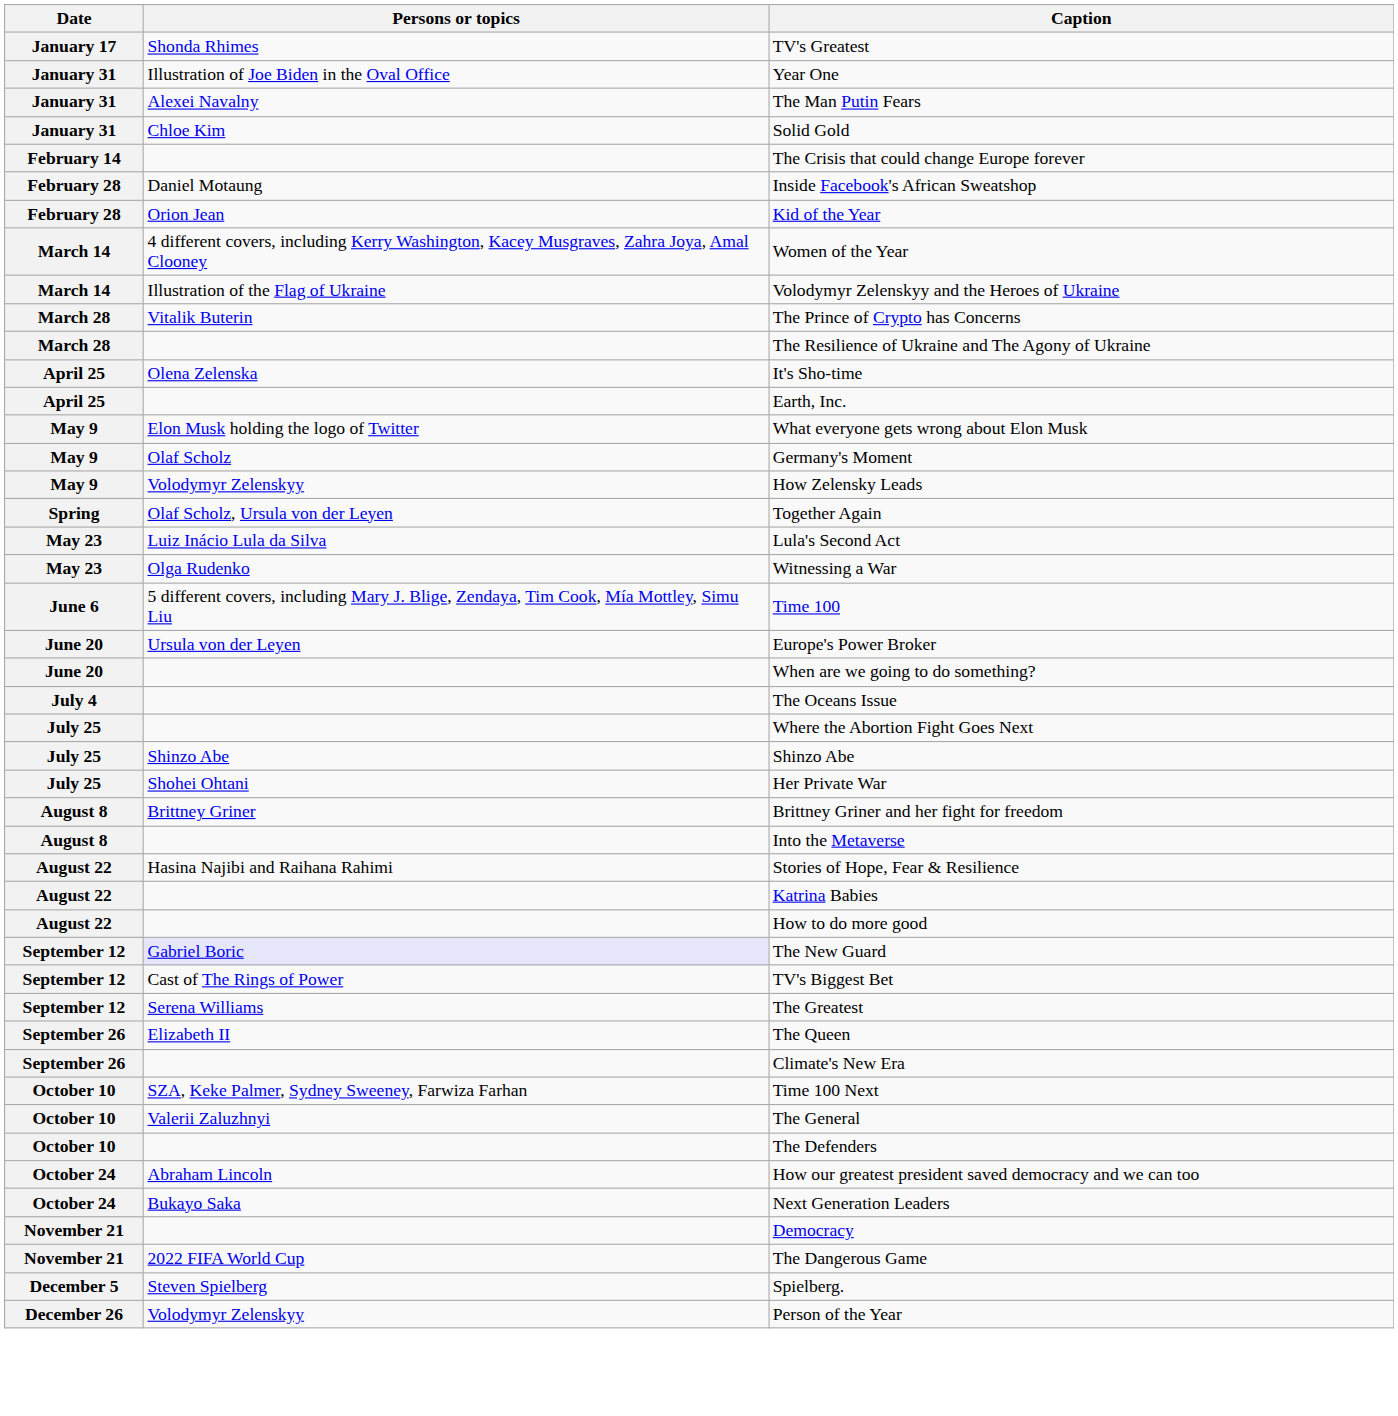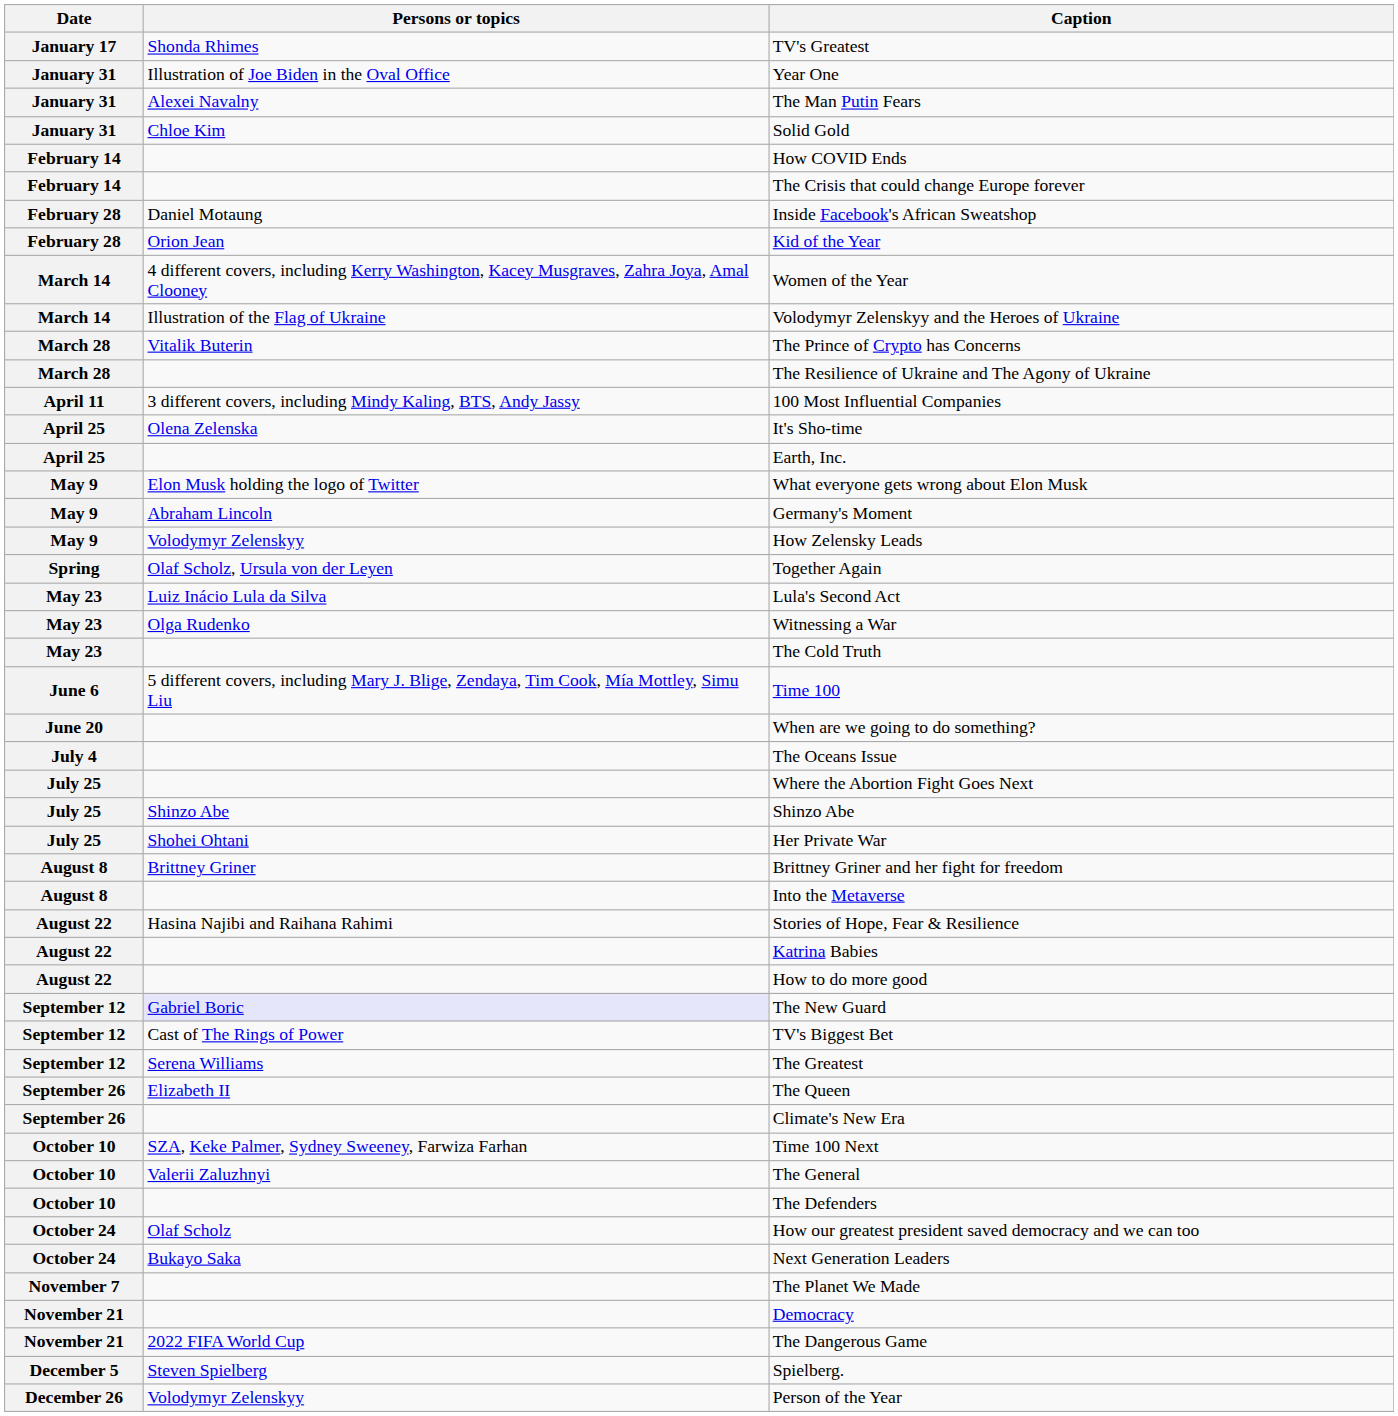+ row: February 14 | How COVID Ends
+ row: April 11 | 3 different covers, including Mindy Kaling, BTS, Andy Jassy | 100 Most Influential Companies
Germany's Moment | Persons or topics: Olaf Scholz -> Abraham Lincoln
+ row: May 23 | The Cold Truth
- row: June 20 | Ursula von der Leyen | Europe's Power Broker
How our greatest president saved democracy and we can too | Persons or topics: Abraham Lincoln -> Olaf Scholz
+ row: November 7 | The Planet We Made
